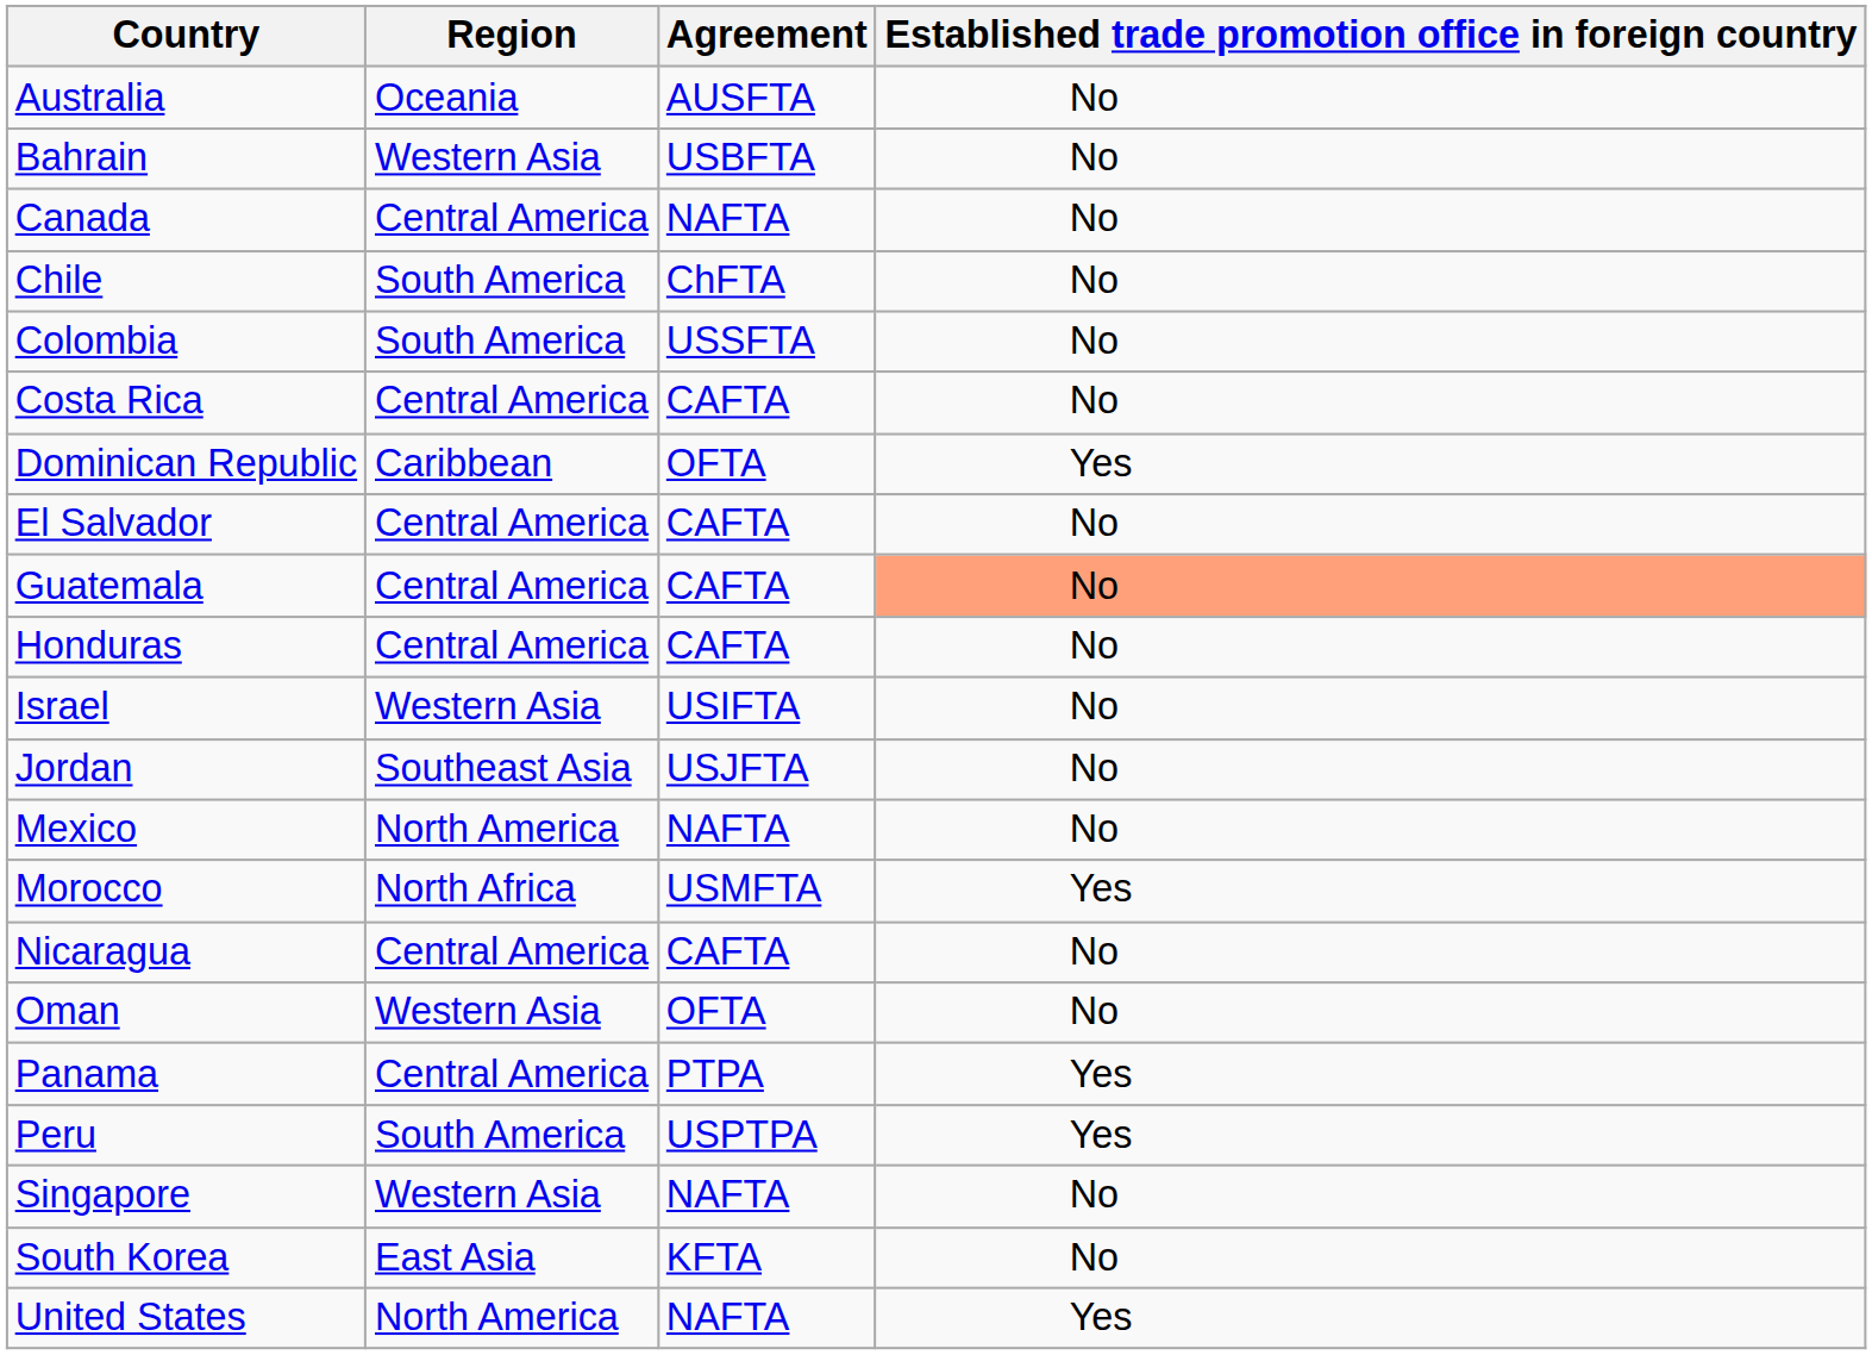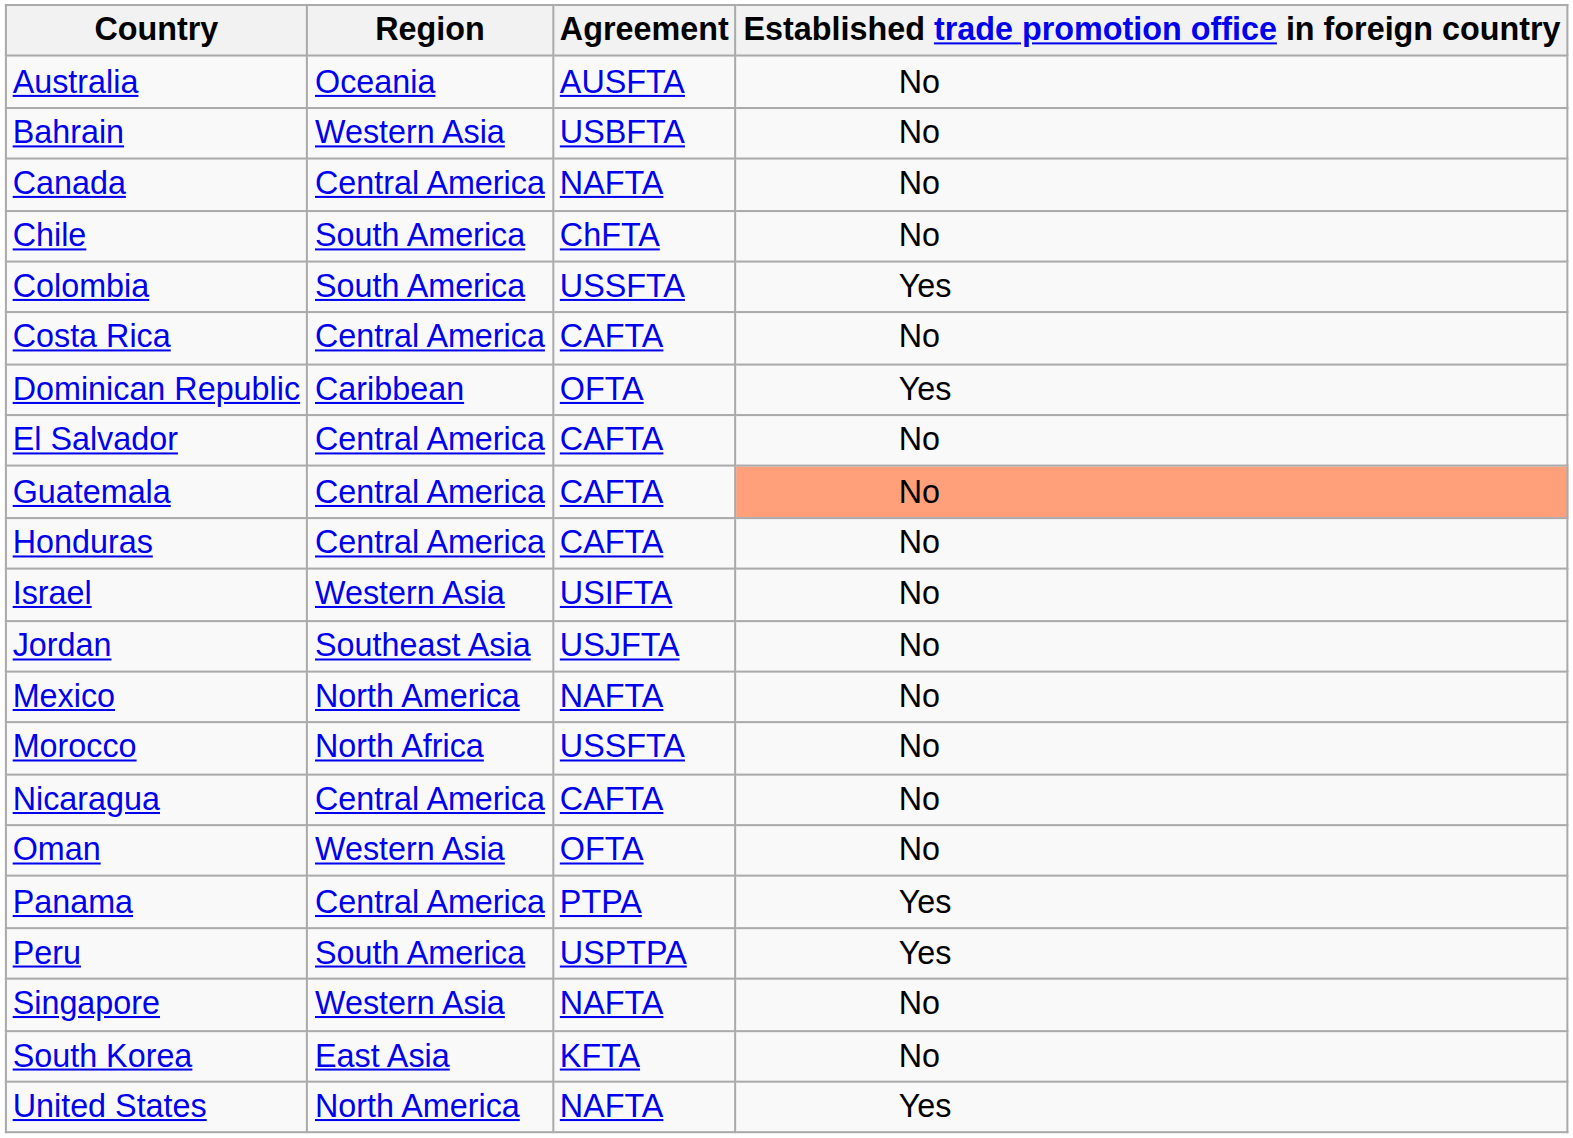Colombia | Established trade promotion office in foreign country: No -> Yes
Morocco | Agreement: USMFTA -> USSFTA
Morocco | Established trade promotion office in foreign country: Yes -> No
